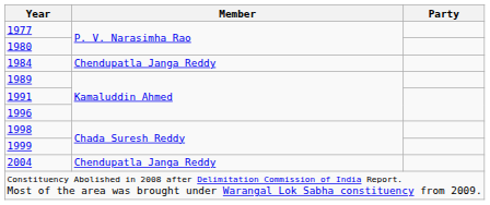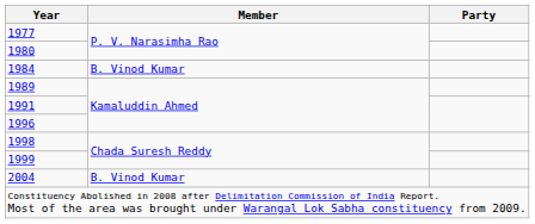1984 | Member: Chendupatla Janga Reddy -> B. Vinod Kumar
2004 | Member: Chendupatla Janga Reddy -> B. Vinod Kumar
